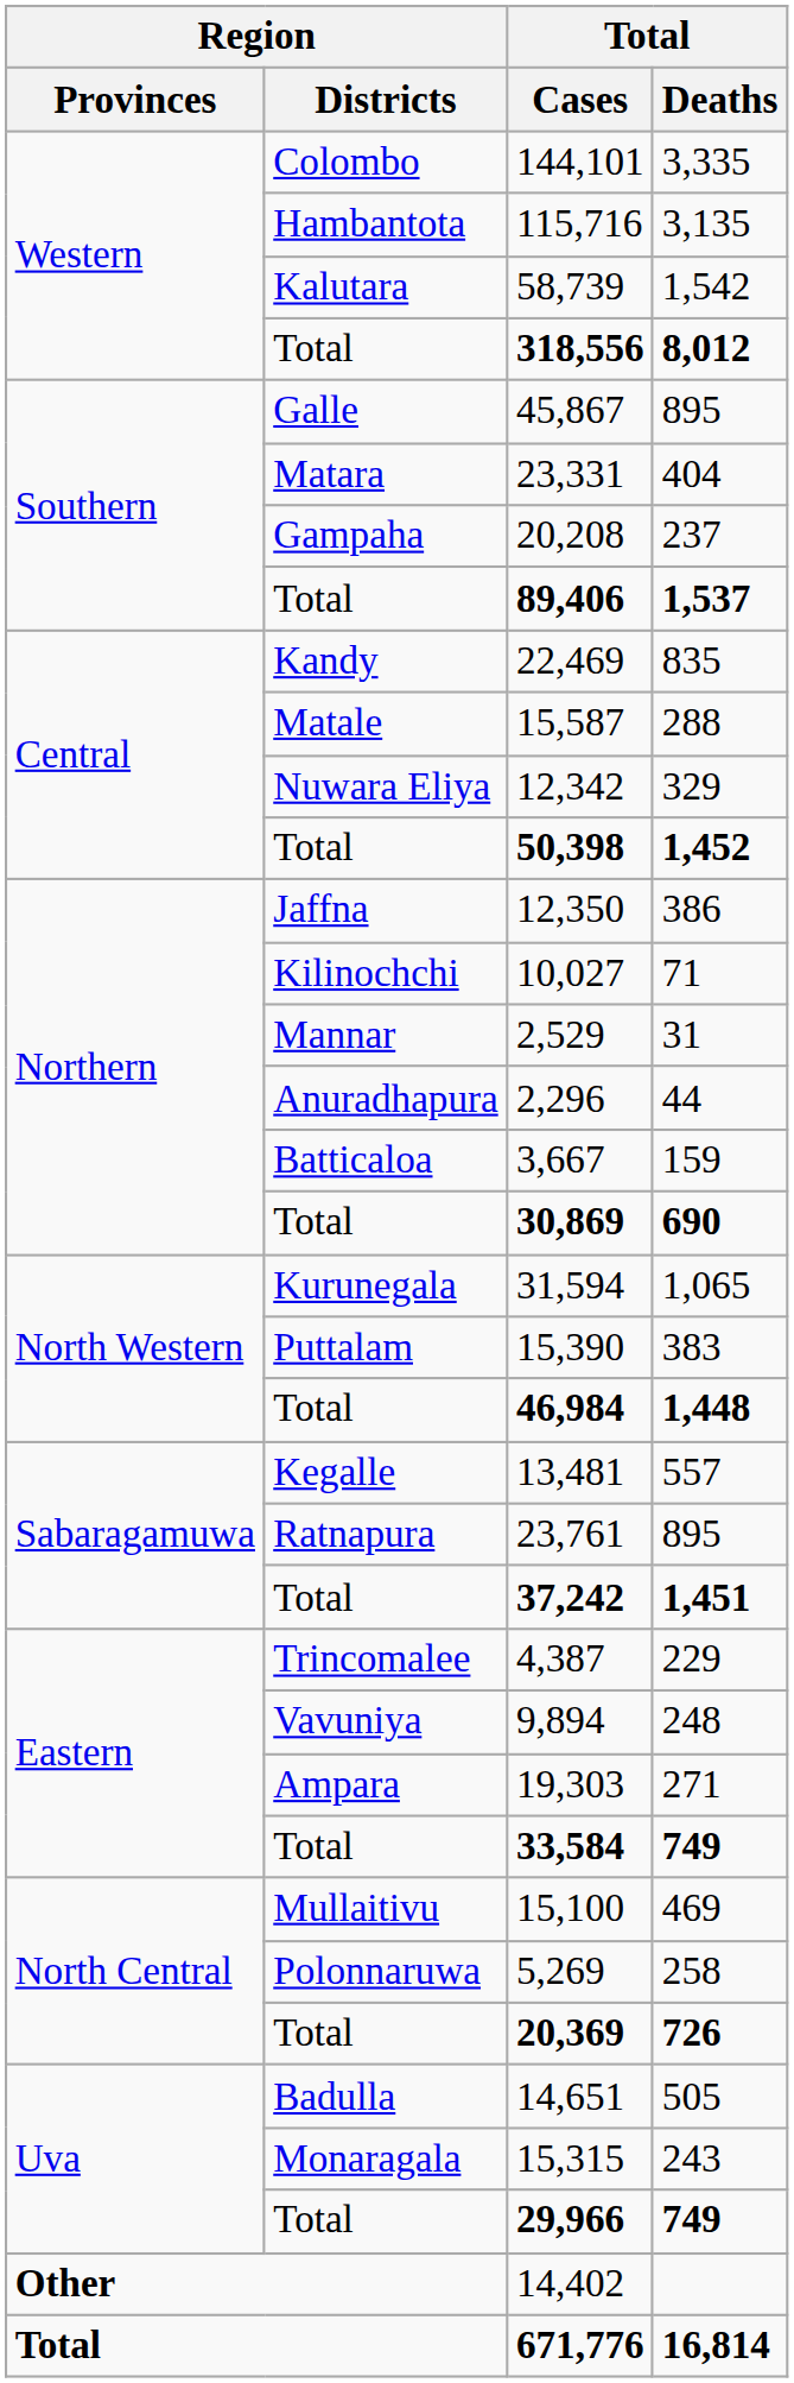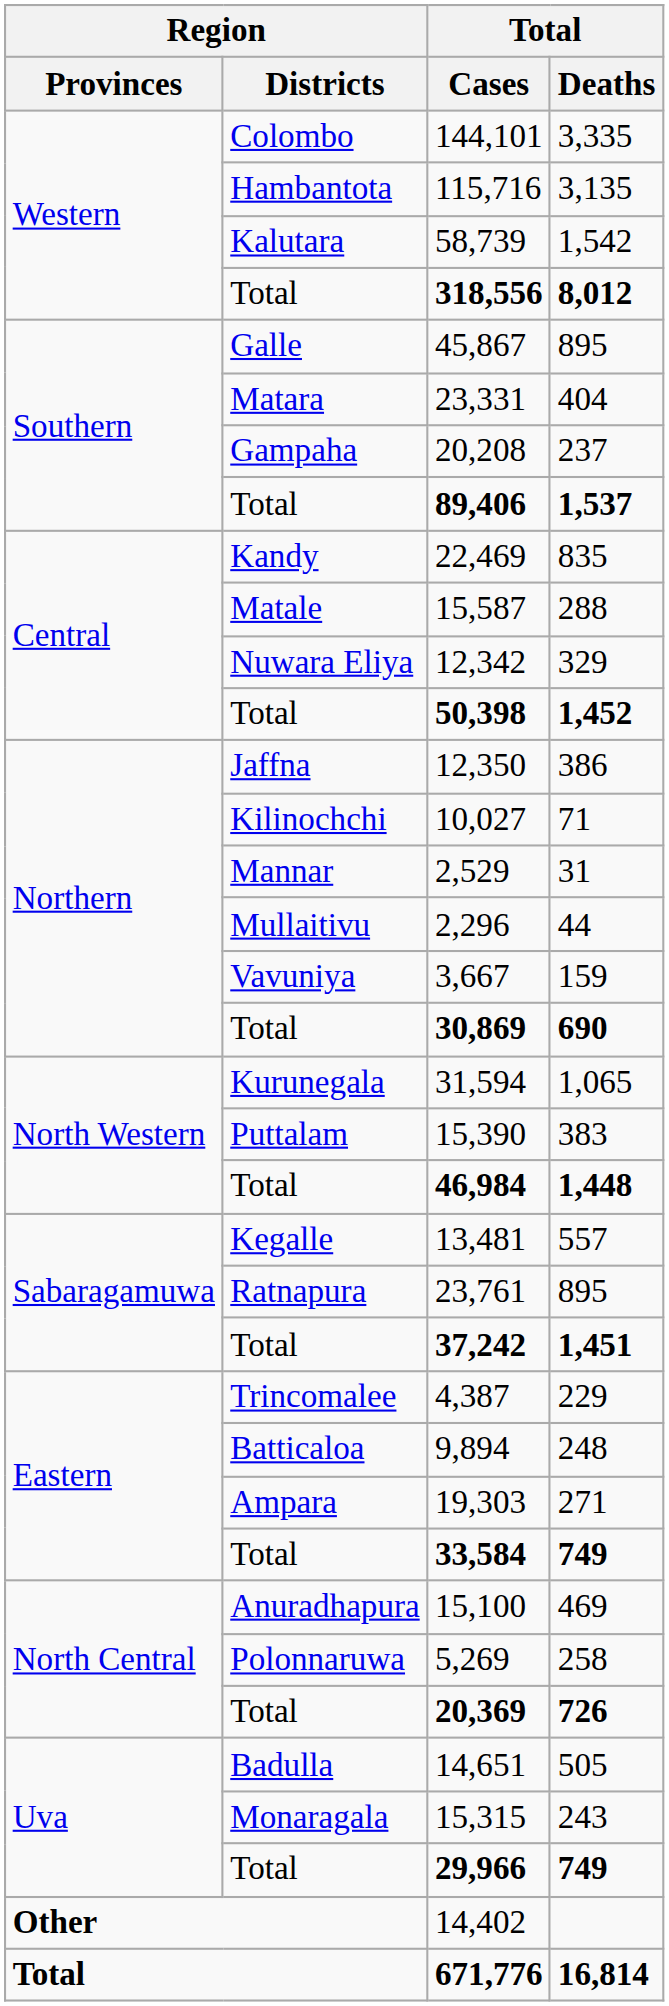2,296 | Region / Districts: Anuradhapura -> Mullaitivu
3,667 | Region / Districts: Batticaloa -> Vavuniya
9,894 | Region / Districts: Vavuniya -> Batticaloa
15,100 | Region / Districts: Mullaitivu -> Anuradhapura
